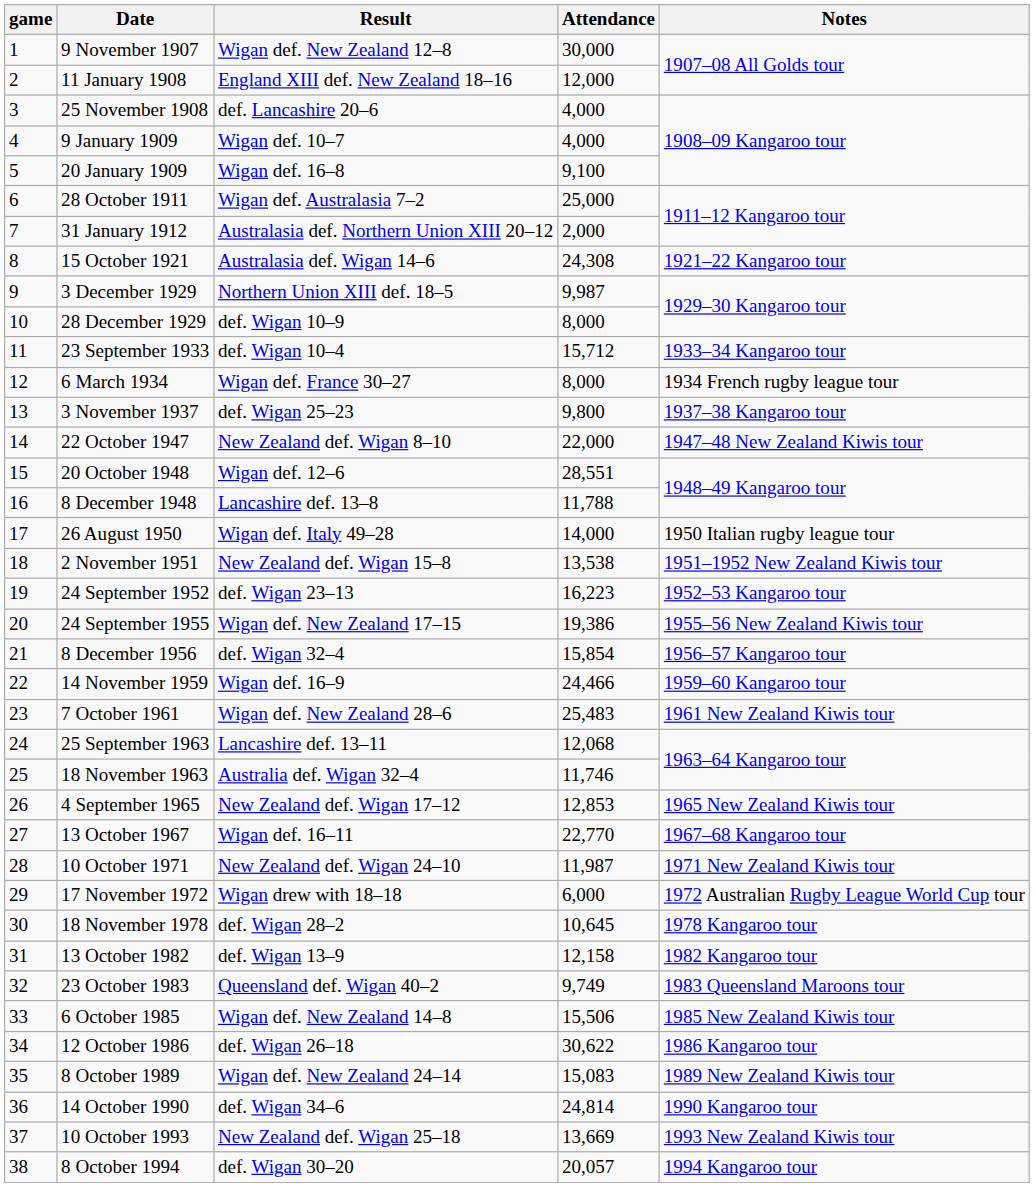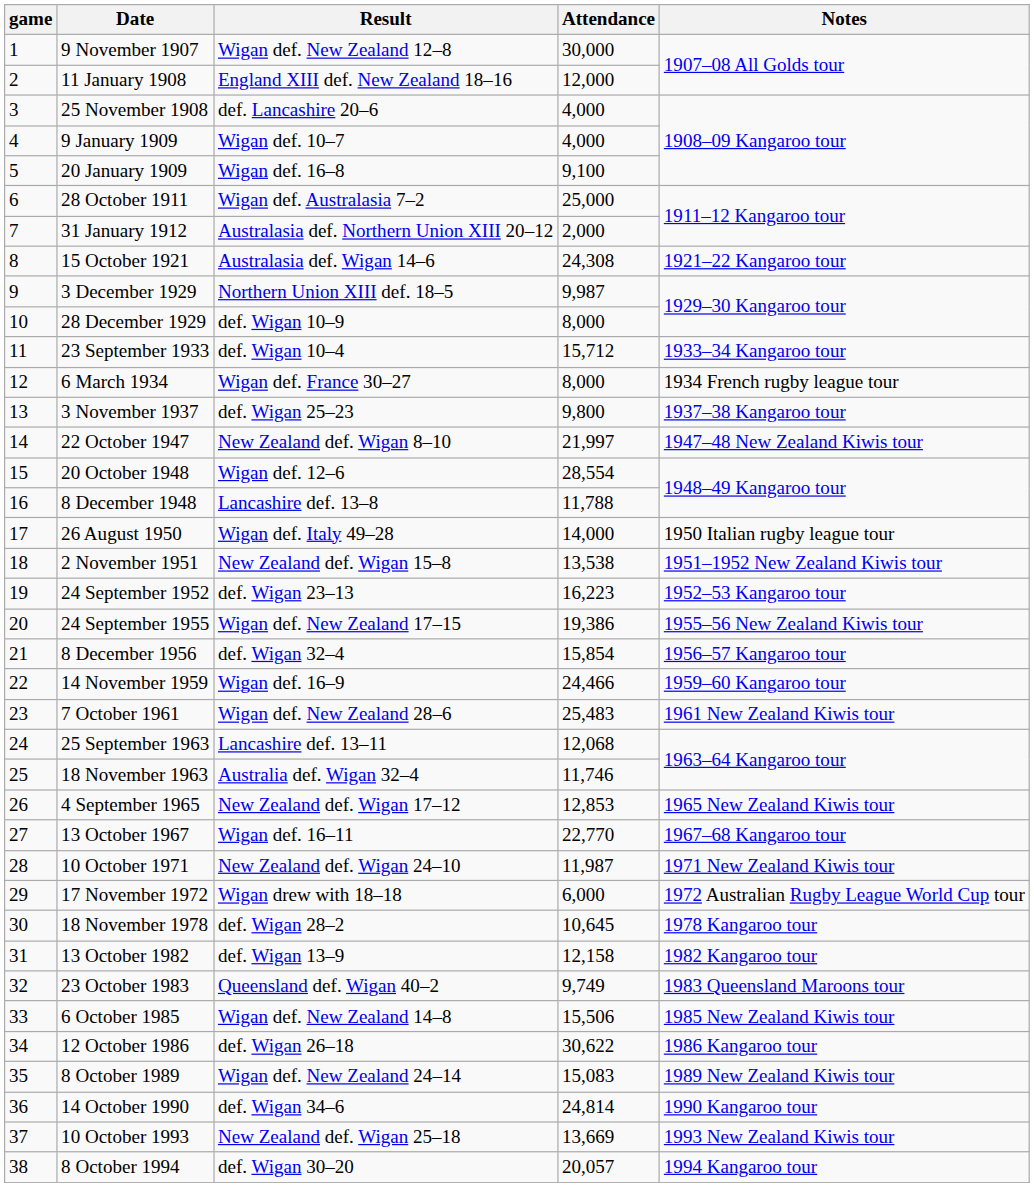22 October 1947 | Attendance: 22,000 -> 21,997
20 October 1948 | Attendance: 28,551 -> 28,554
